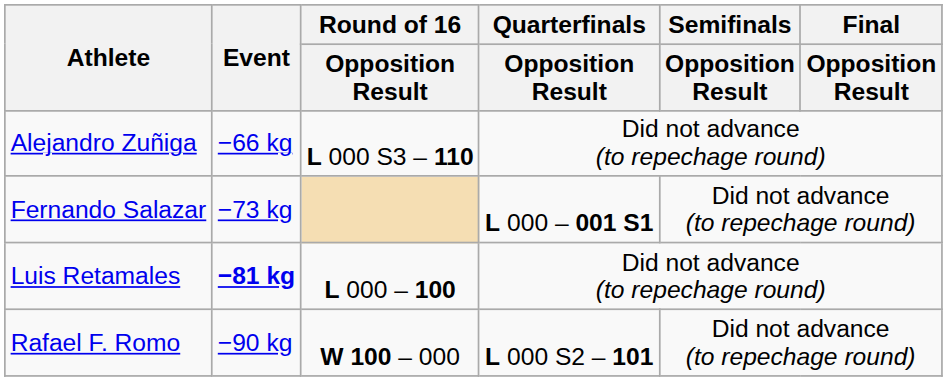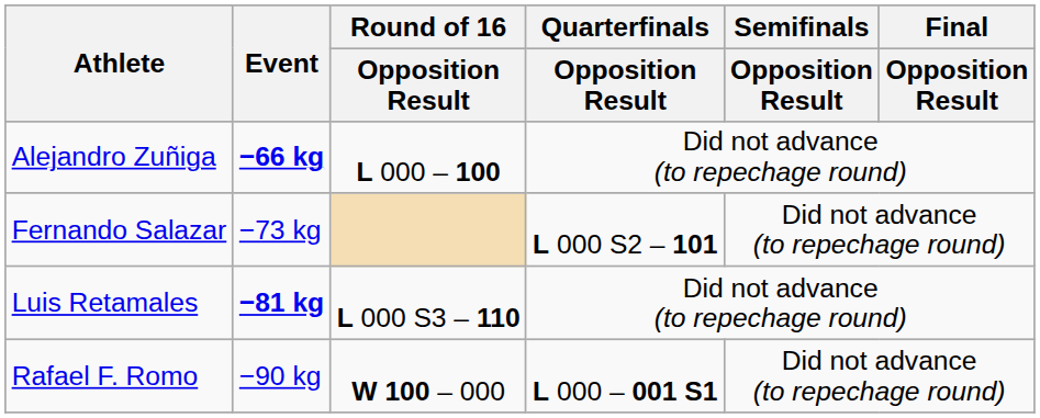Alejandro Zuñiga | Event: normal -> bold
Alejandro Zuñiga | Round of 16 / Opposition Result: L 000 S3 – 110 -> L 000 – 100
Fernando Salazar | Quarterfinals / Opposition Result: L 000 – 001 S1 -> L 000 S2 – 101
Luis Retamales | Round of 16 / Opposition Result: L 000 – 100 -> L 000 S3 – 110
Rafael F. Romo | Quarterfinals / Opposition Result: L 000 S2 – 101 -> L 000 – 001 S1
